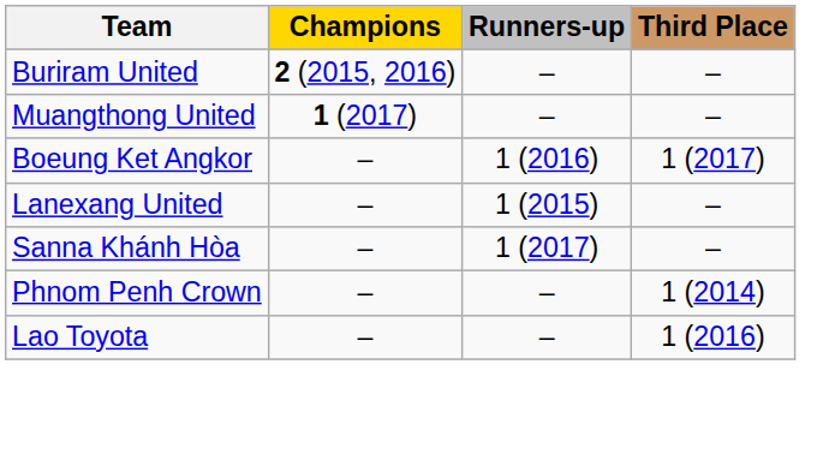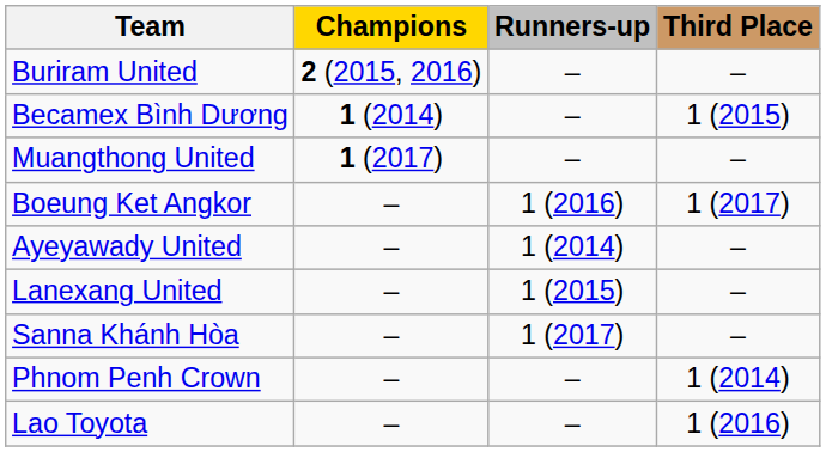+ row: Becamex Bình Dương | 1 (2014) | – | 1 (2015)
+ row: Ayeyawady United | – | 1 (2014) | –
